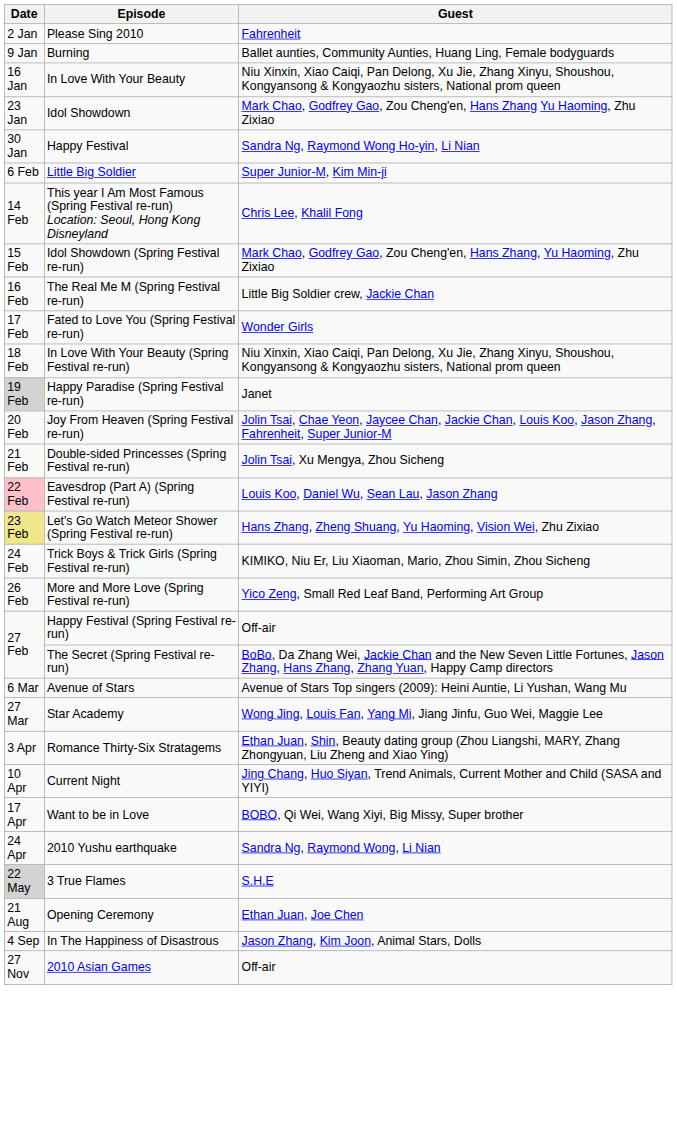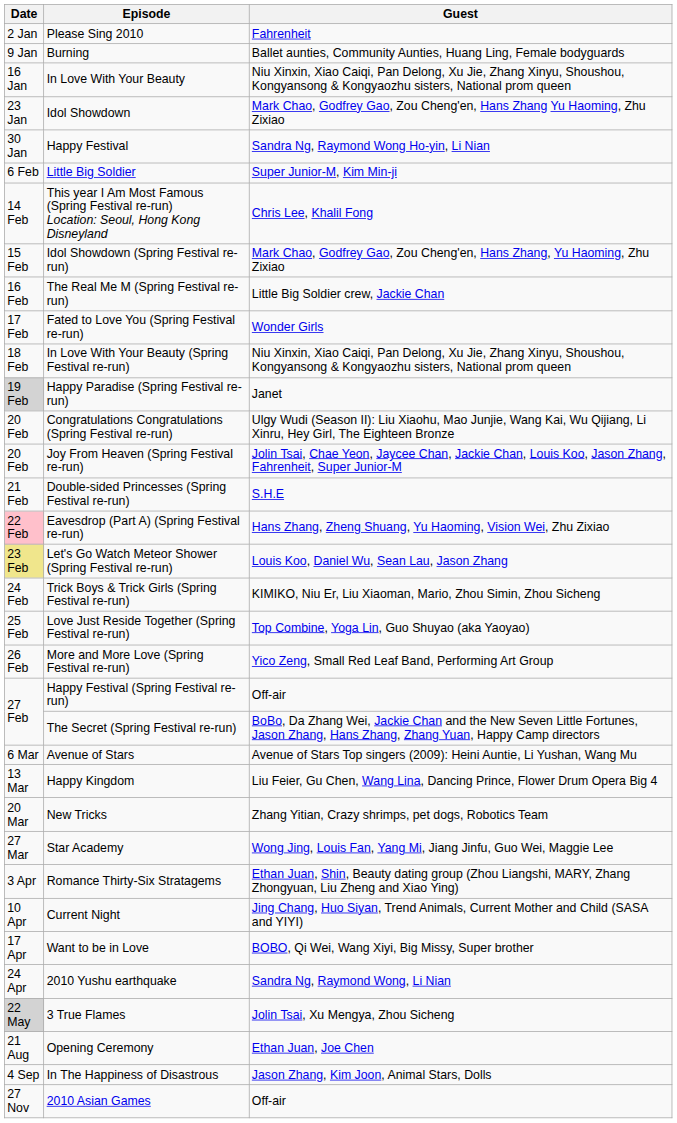+ row: 20 Feb | Congratulations Congratulations (Spring Festival re-run) | Ulgy Wudi (Season II): Liu Xiaohu, Mao Junjie, Wang Kai, Wu Qijiang, Li Xinru, Hey Girl, The Eighteen Bronze
Double-sided Princesses (Spring Festival re-run) | Guest: Jolin Tsai, Xu Mengya, Zhou Sicheng -> S.H.E
Eavesdrop (Part A) (Spring Festival re-run) | Guest: Louis Koo, Daniel Wu, Sean Lau, Jason Zhang -> Hans Zhang, Zheng Shuang, Yu Haoming, Vision Wei, Zhu Zixiao
Let's Go Watch Meteor Shower (Spring Festival re-run) | Guest: Hans Zhang, Zheng Shuang, Yu Haoming, Vision Wei, Zhu Zixiao -> Louis Koo, Daniel Wu, Sean Lau, Jason Zhang
+ row: 25 Feb | Love Just Reside Together (Spring Festival re-run) | Top Combine, Yoga Lin, Guo Shuyao (aka Yaoyao)
+ row: 13 Mar | Happy Kingdom | Liu Feier, Gu Chen, Wang Lina, Dancing Prince, Flower Drum Opera Big 4
+ row: 20 Mar | New Tricks | Zhang Yitian, Crazy shrimps, pet dogs, Robotics Team
3 True Flames | Guest: S.H.E -> Jolin Tsai, Xu Mengya, Zhou Sicheng
